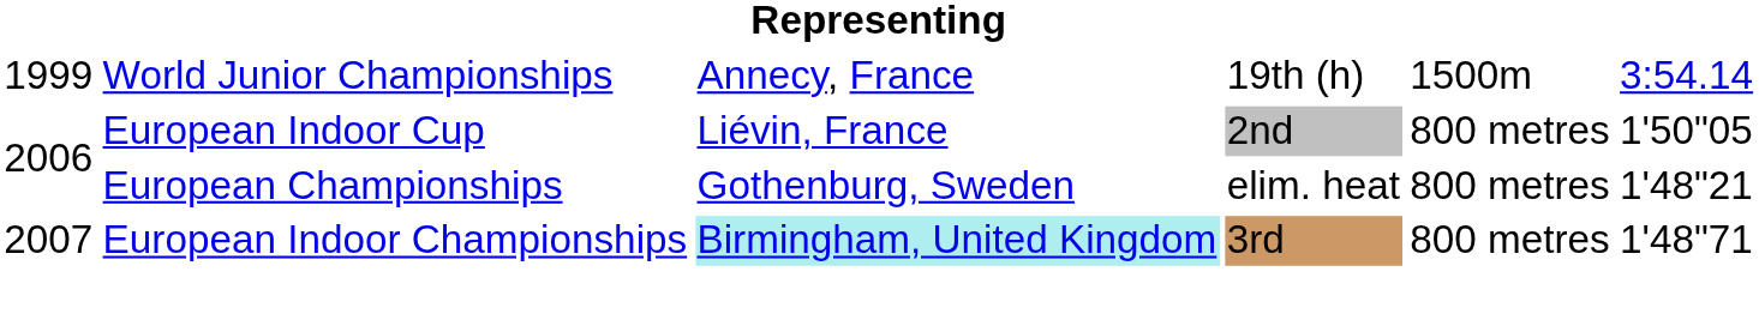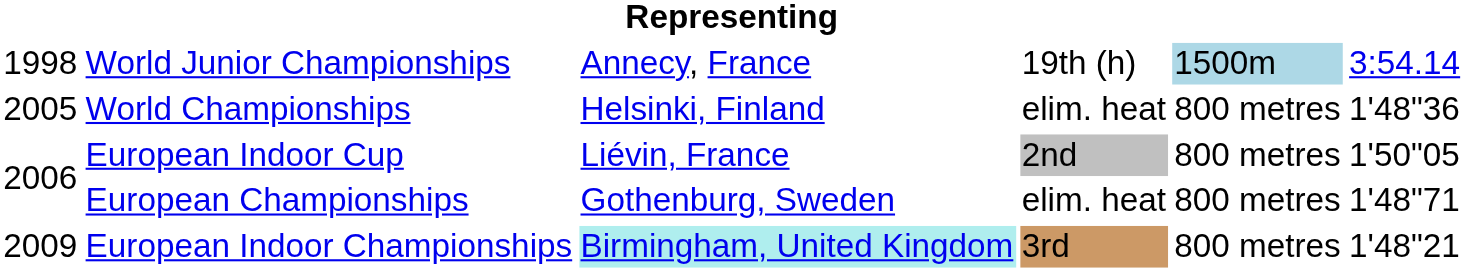World Junior Championships | column 1: 1999 -> 1998
World Junior Championships | column 5: no background -> lightblue background
+ row: 2005 | World Championships | Helsinki, Finland | elim. heat | 800 metres | 1'48"36
European Championships | column 6: 1'48"21 -> 1'48"71
European Indoor Championships | column 1: 2007 -> 2009
European Indoor Championships | column 6: 1'48"71 -> 1'48"21
